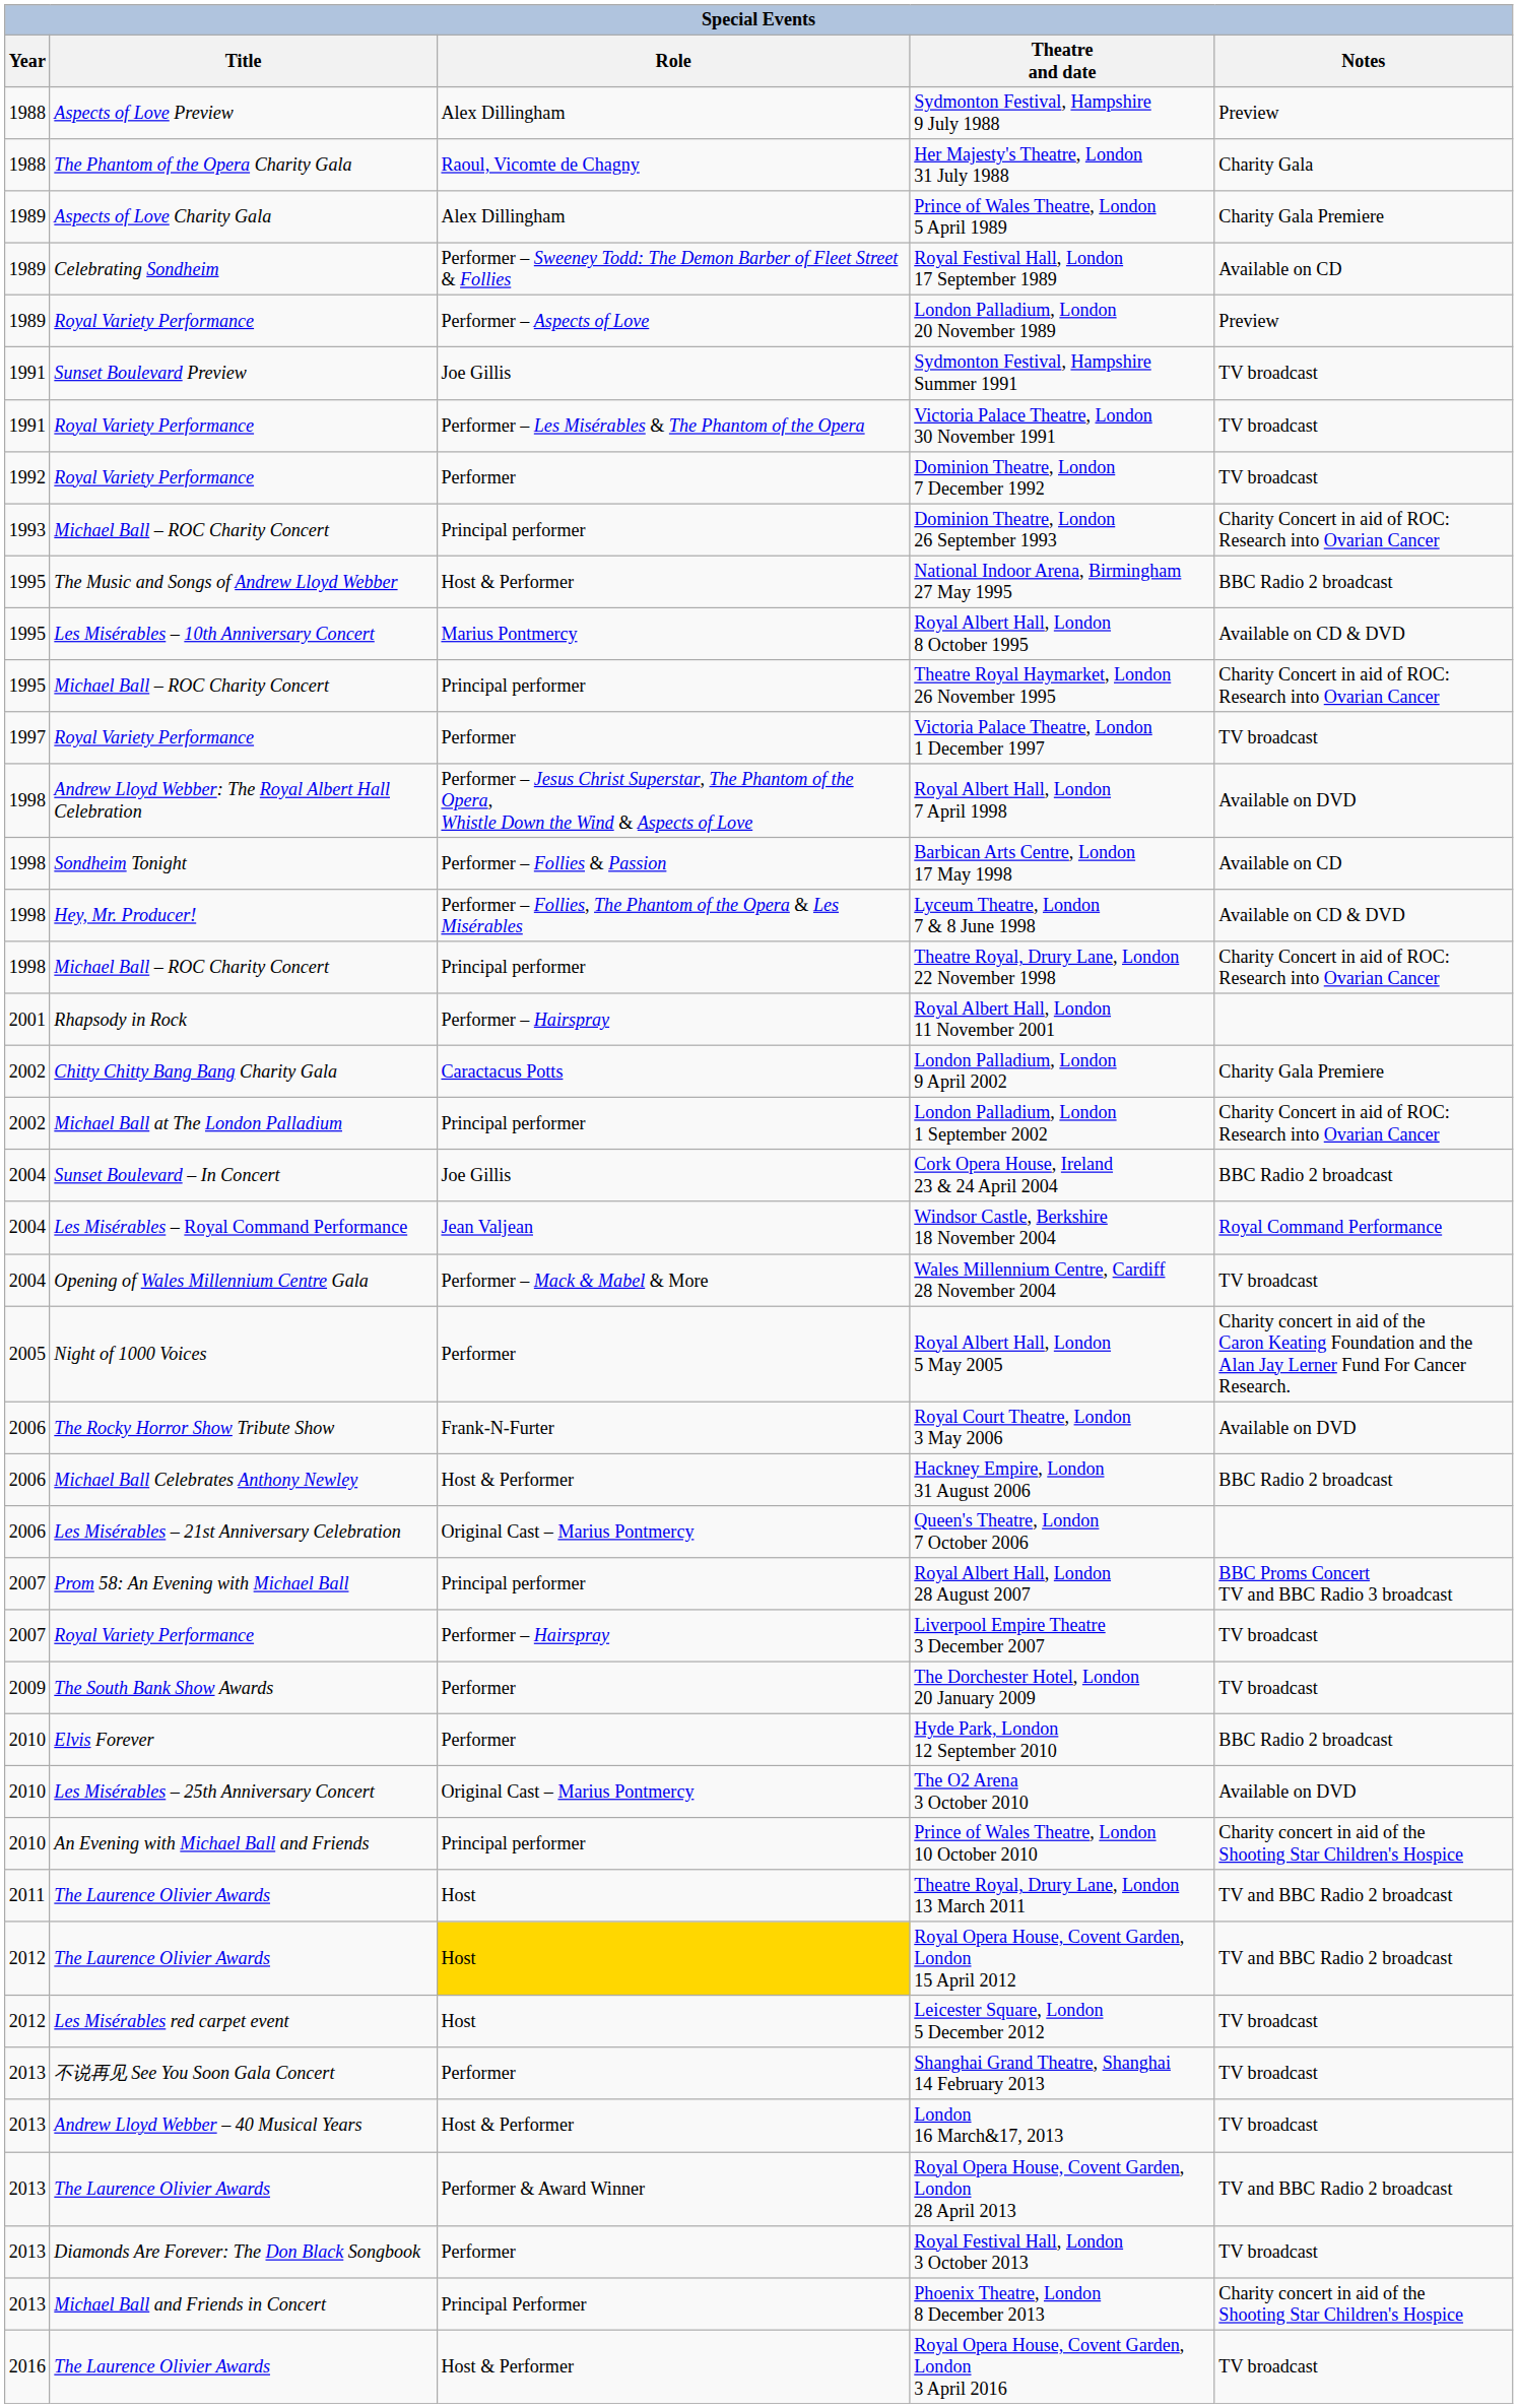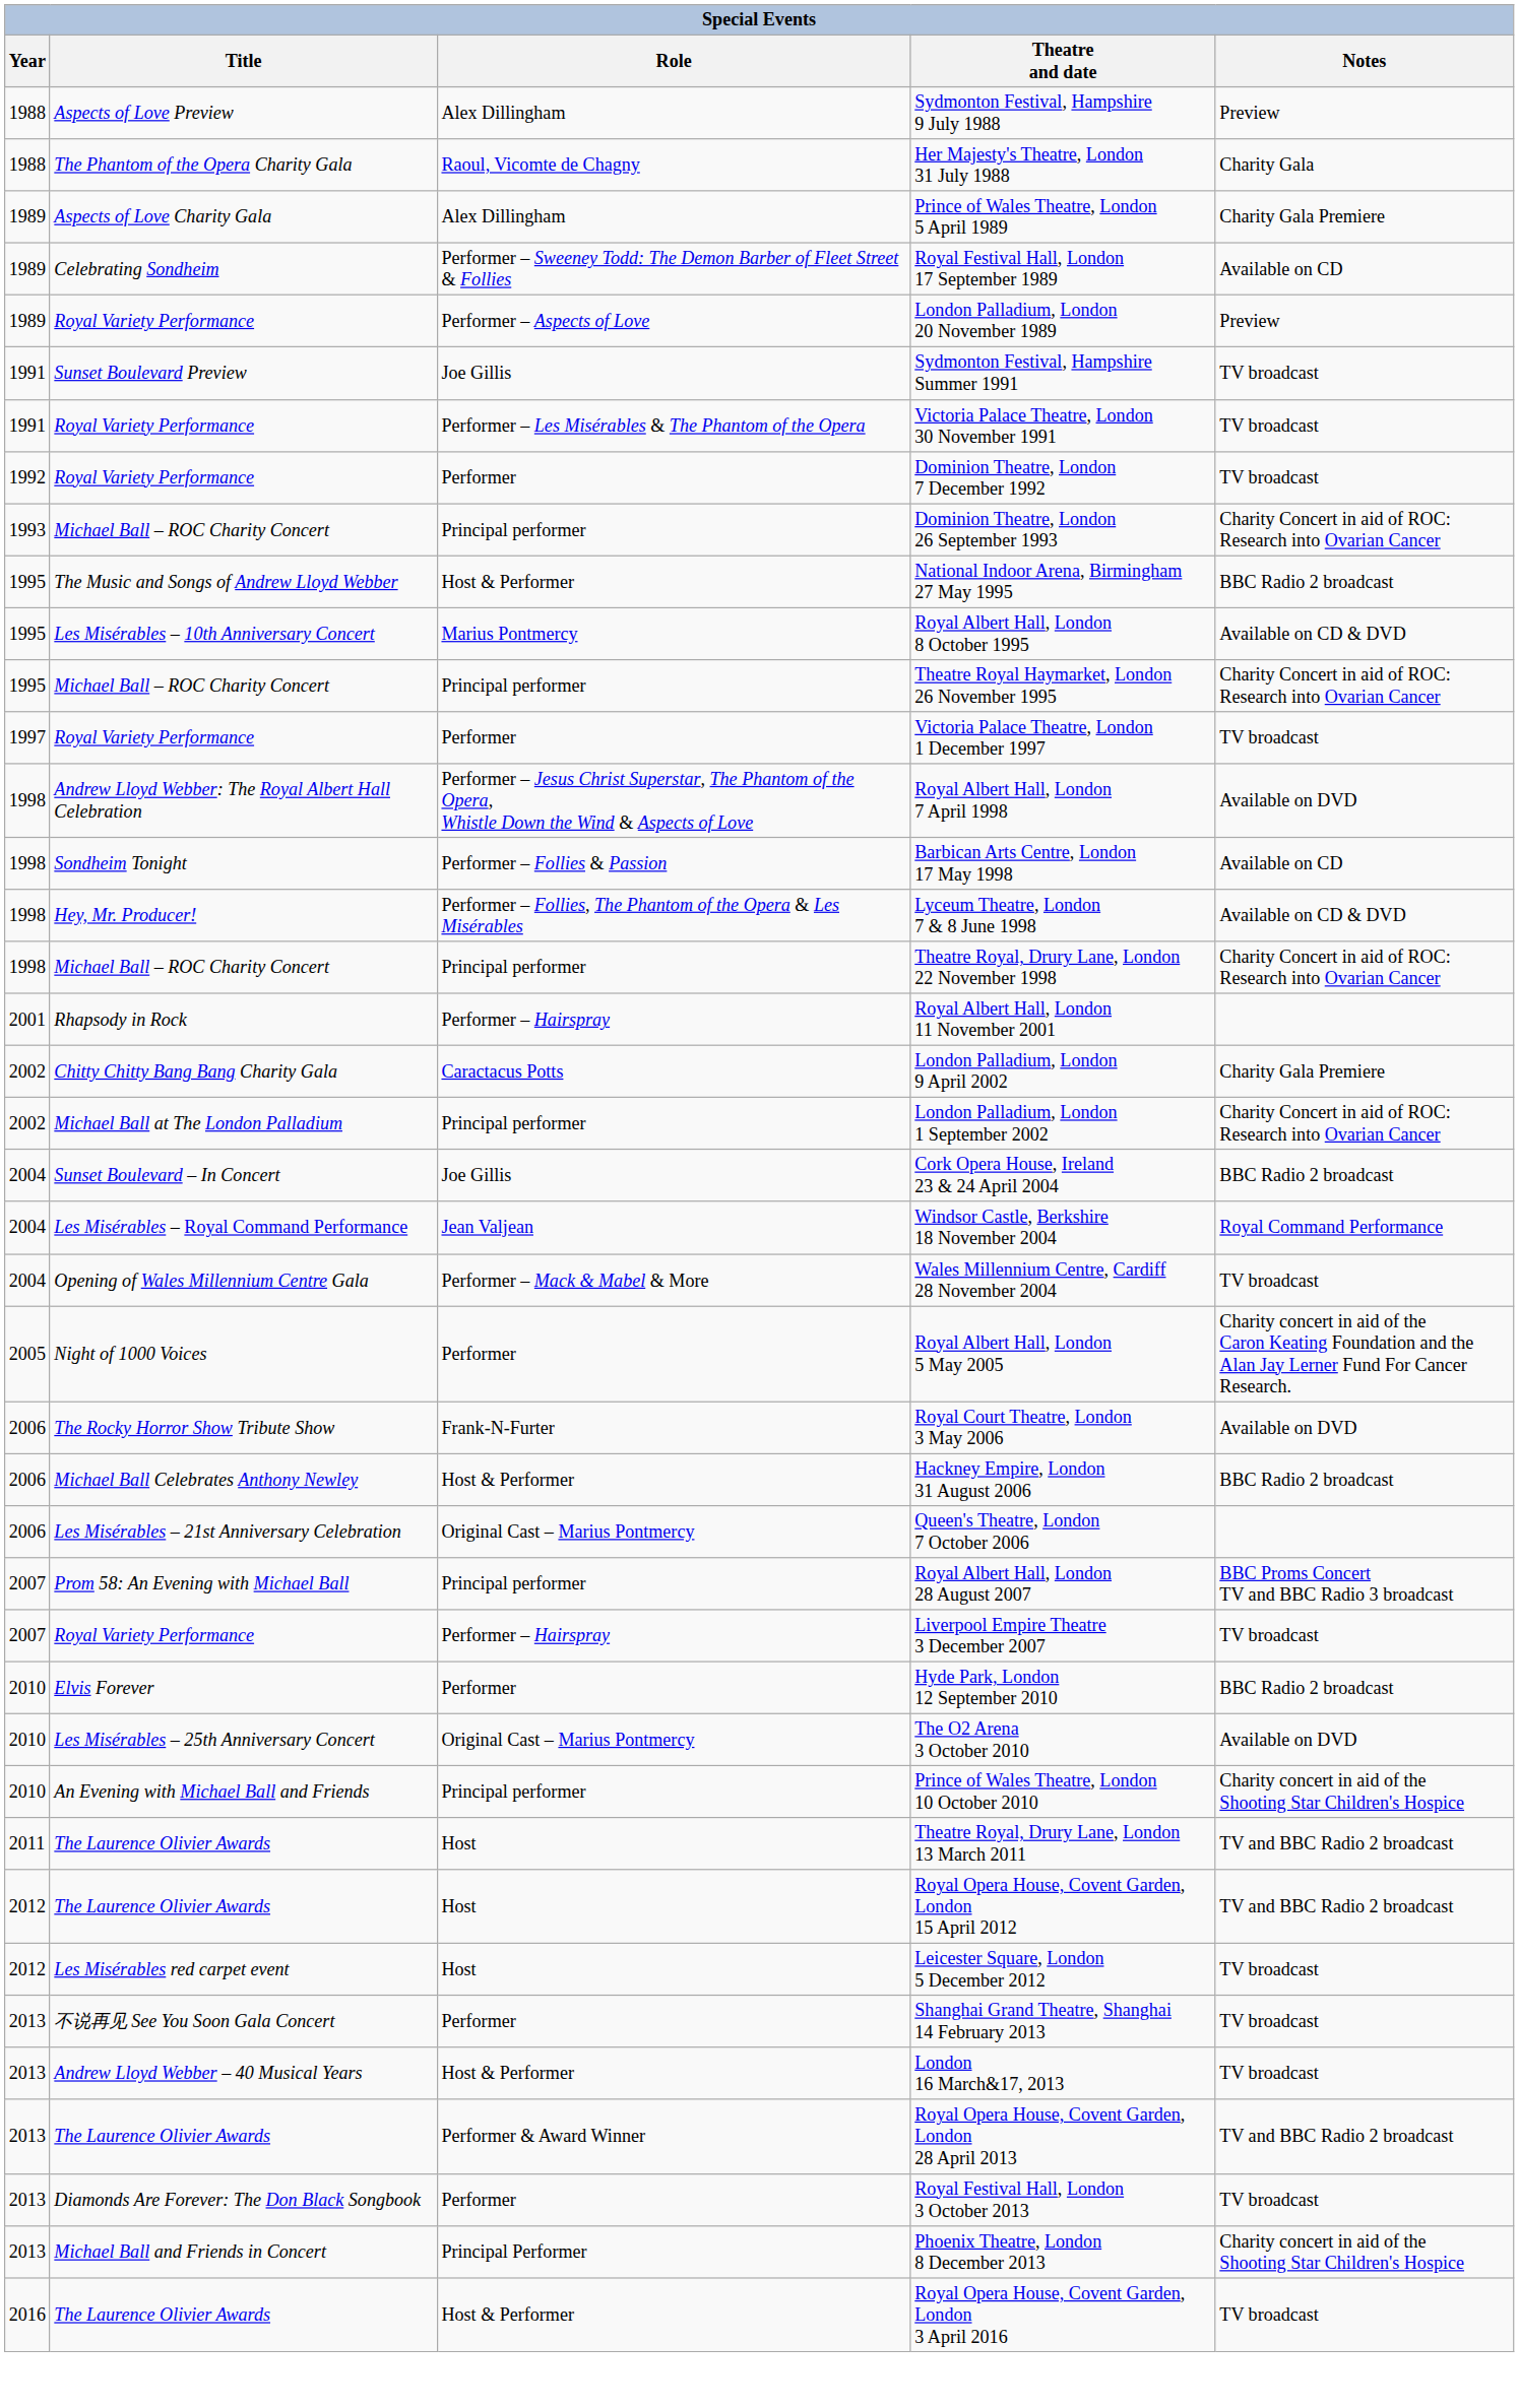- row: 2009 | The South Bank Show Awards | Performer | The Dorchester Hotel, London 20 January 2009 | TV broadcast
Royal Opera House, Covent Garden, London 15 April 2012 | Role: gold background -> no background
